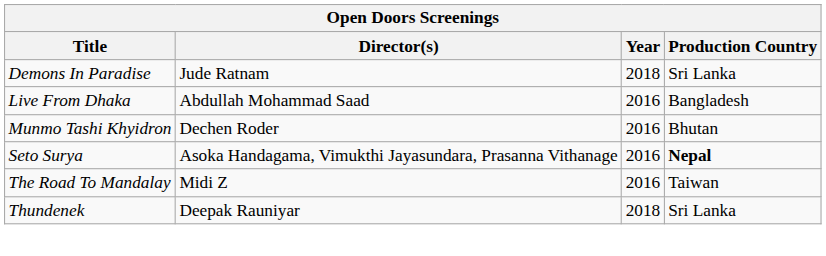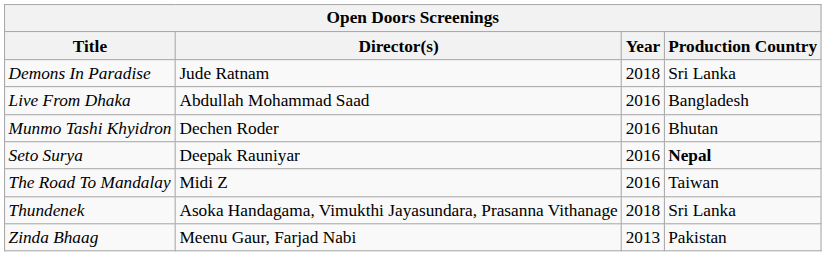Seto Surya | Director(s): Asoka Handagama, Vimukthi Jayasundara, Prasanna Vithanage -> Deepak Rauniyar
Thundenek | Director(s): Deepak Rauniyar -> Asoka Handagama, Vimukthi Jayasundara, Prasanna Vithanage
+ row: Zinda Bhaag | Meenu Gaur, Farjad Nabi | 2013 | Pakistan
